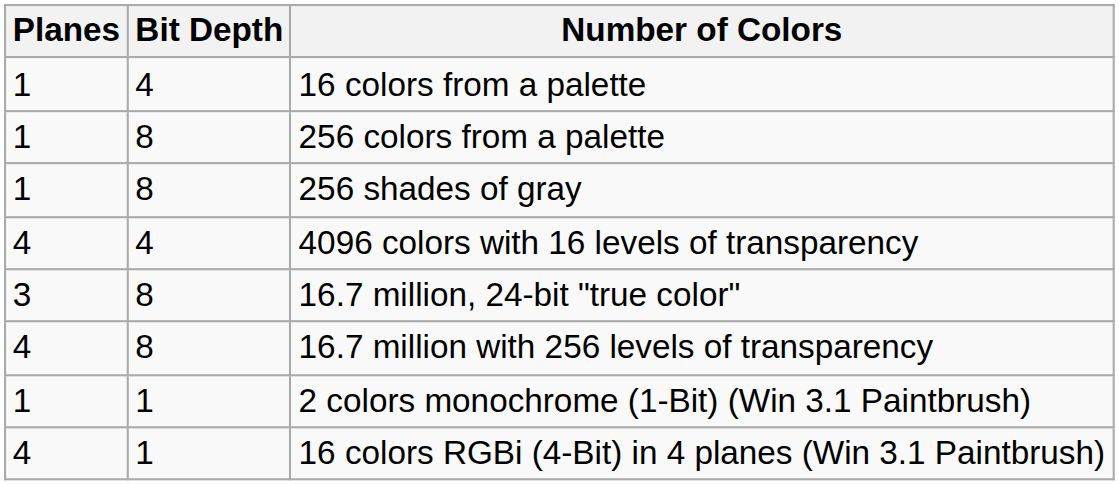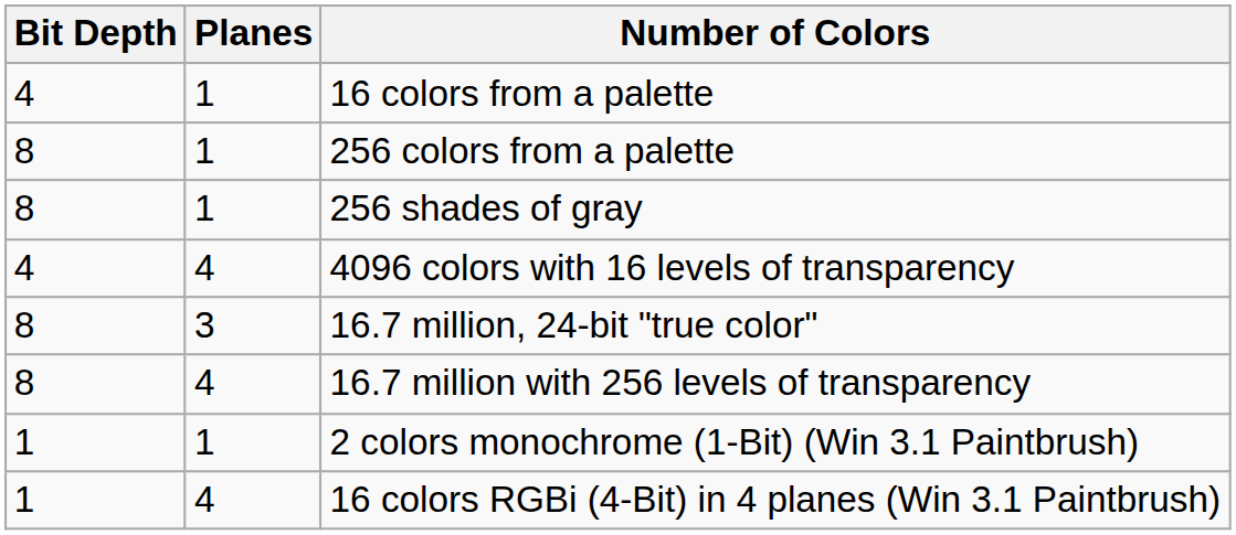columns swapped: Bit Depth <-> Planes
